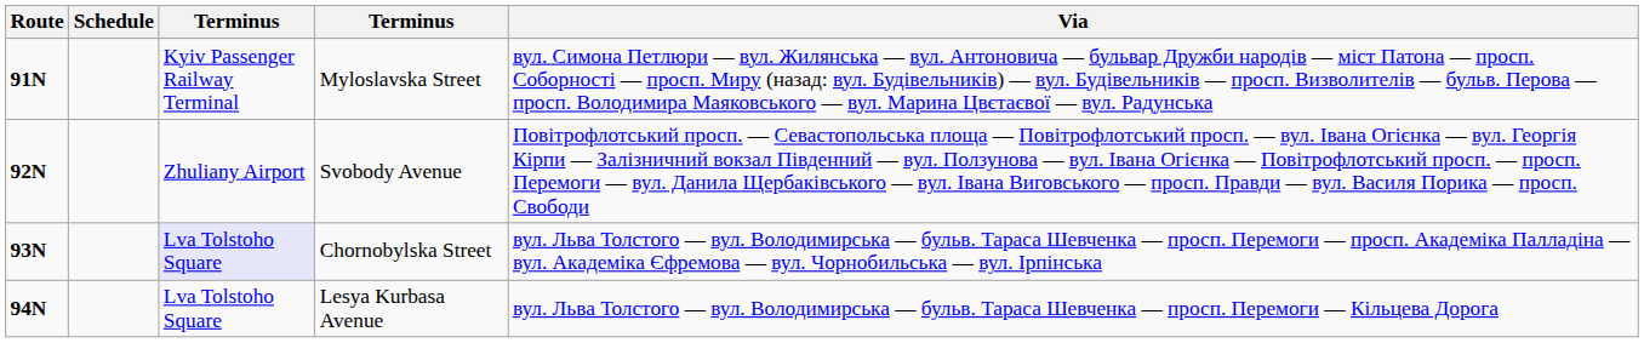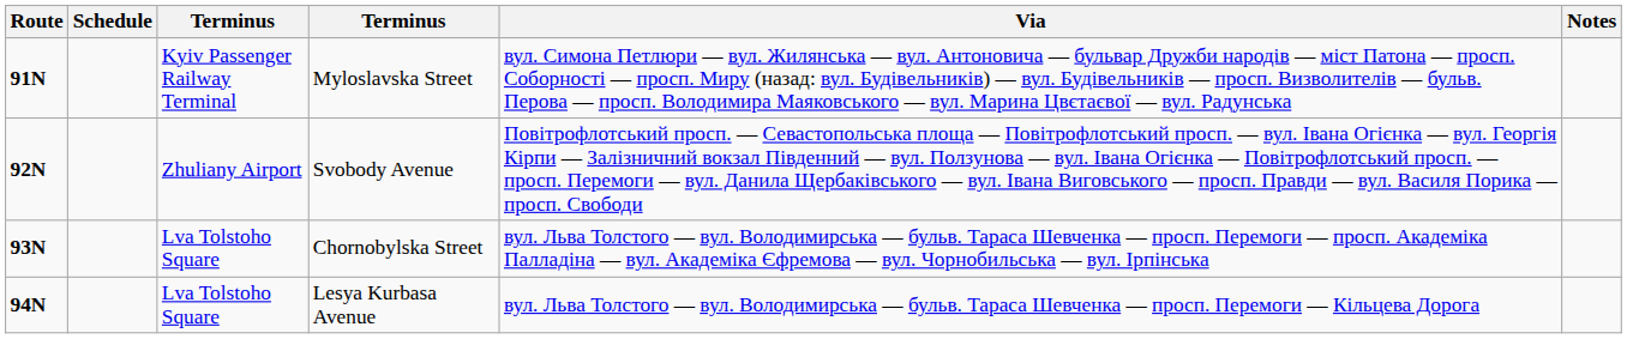+ column: Notes
Chornobylska Street | column 3: lavender background -> no background
